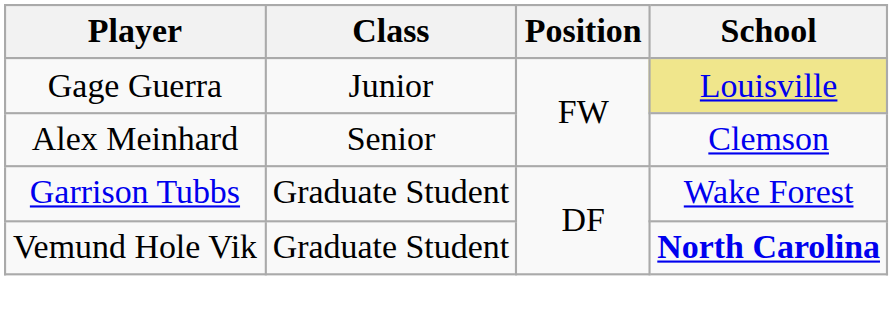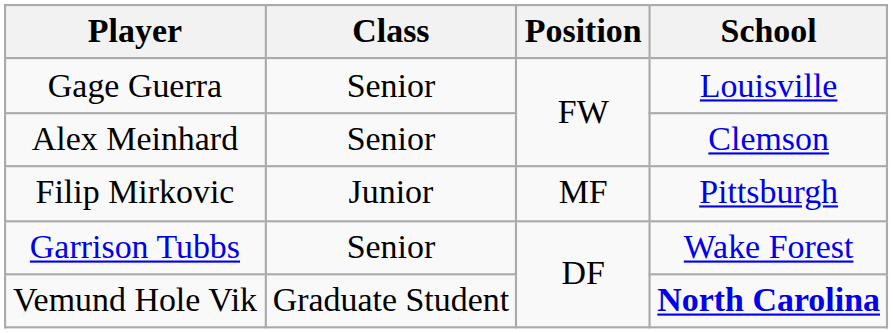Gage Guerra | Class: Junior -> Senior
Gage Guerra | School: khaki background -> no background
+ row: Filip Mirkovic | Junior | MF | Pittsburgh
Garrison Tubbs | Class: Graduate Student -> Senior
